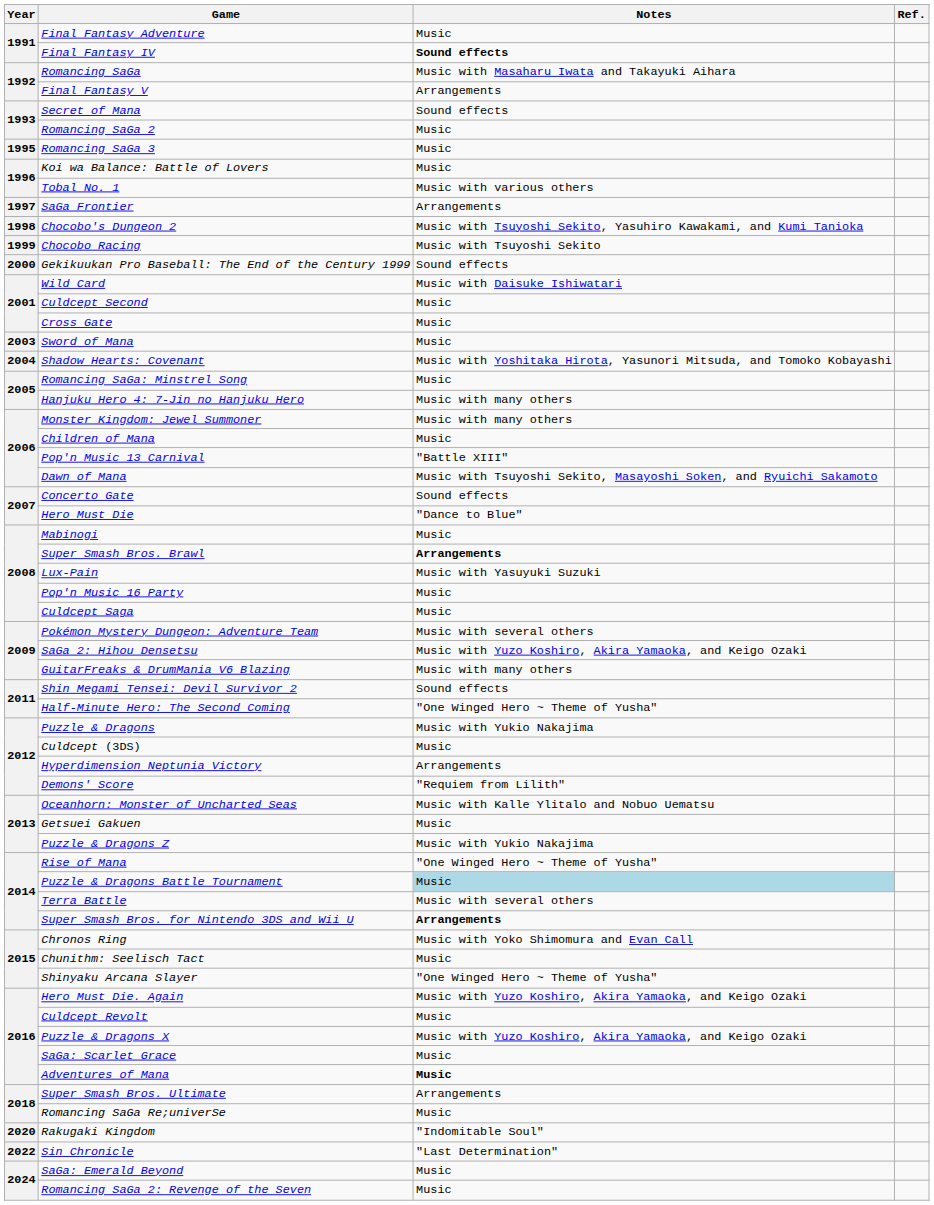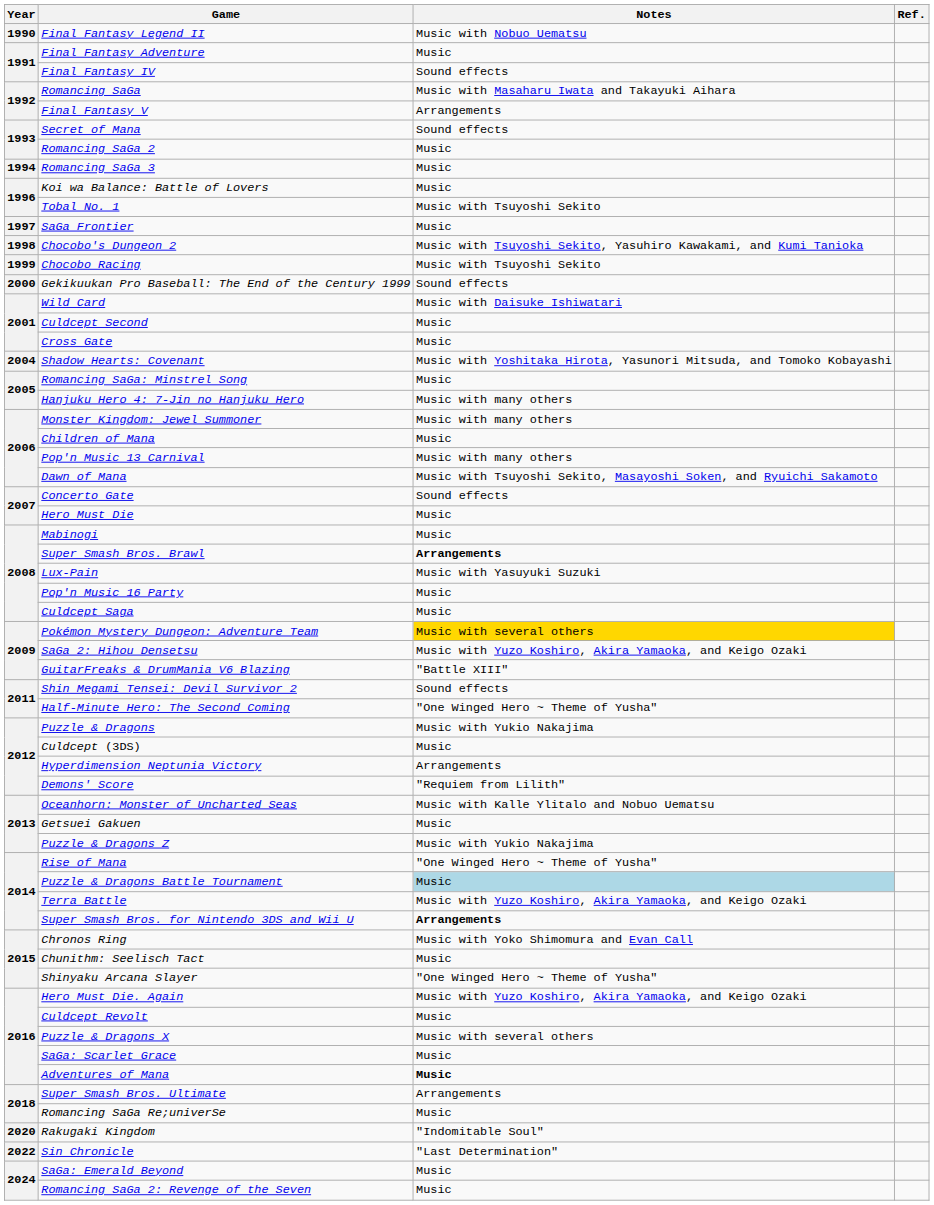+ row: 1990 | Final Fantasy Legend II | Music with Nobuo Uematsu
Final Fantasy IV | Notes: bold -> normal
Romancing SaGa 3 | Year: 1995 -> 1994
Tobal No. 1 | Notes: Music with various others -> Music with Tsuyoshi Sekito
SaGa Frontier | Notes: Arrangements -> Music
- row: 2003 | Sword of Mana | Music
Pop'n Music 13 Carnival | Notes: "Battle XIII" -> Music with many others
Hero Must Die | Notes: "Dance to Blue" -> Music
Pokémon Mystery Dungeon: Adventure Team | Notes: no background -> gold background
GuitarFreaks & DrumMania V6 Blazing | Notes: Music with many others -> "Battle XIII"
Terra Battle | Notes: Music with several others -> Music with Yuzo Koshiro, Akira Yamaoka, and Keigo Ozaki
Puzzle & Dragons X | Notes: Music with Yuzo Koshiro, Akira Yamaoka, and Keigo Ozaki -> Music with several others
